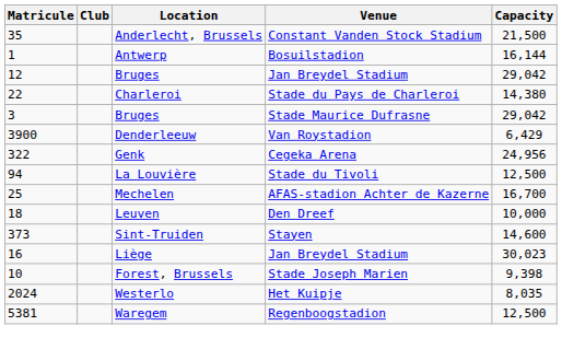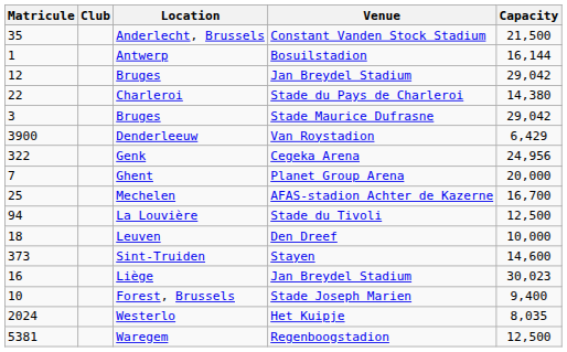+ row: 7 | Ghent | Planet Group Arena | 20,000
rows swapped: La Louvière <-> Mechelen
Forest, Brussels | Capacity: 9,398 -> 9,400
